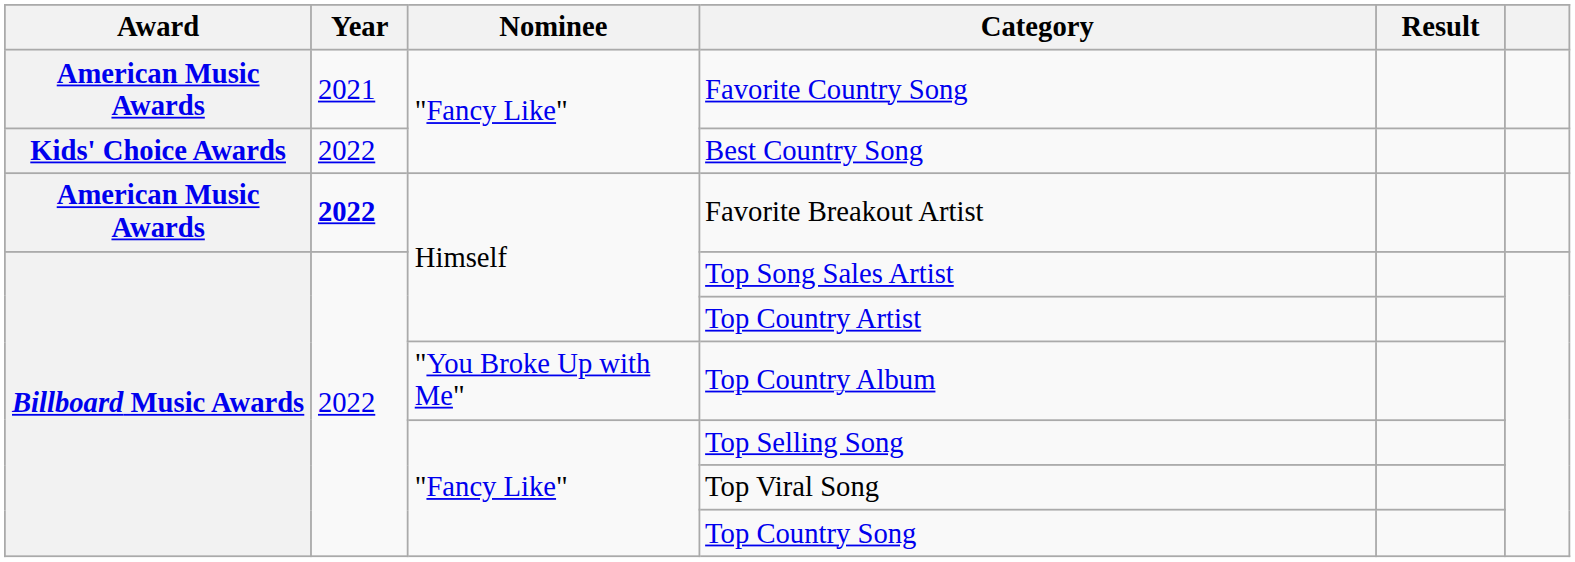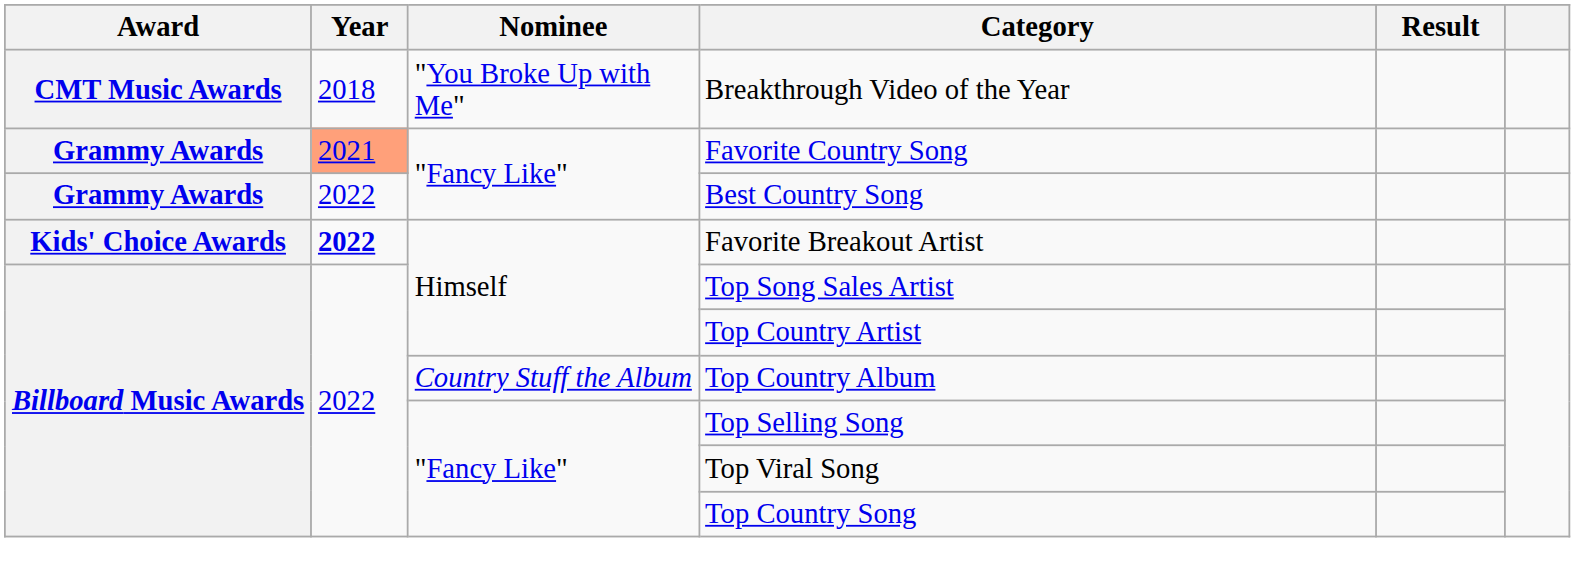+ row: CMT Music Awards | 2018 | "You Broke Up with Me" | Breakthrough Video of the Year
Favorite Country Song | Award: American Music Awards -> Grammy Awards
Favorite Country Song | Year: no background -> lightsalmon background
Best Country Song | Award: Kids' Choice Awards -> Grammy Awards
Favorite Breakout Artist | Award: American Music Awards -> Kids' Choice Awards
Top Country Album | Nominee: "You Broke Up with Me" -> Country Stuff the Album
